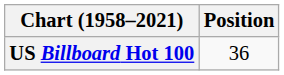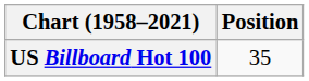US Billboard Hot 100 | Position: 36 -> 35
